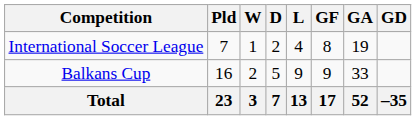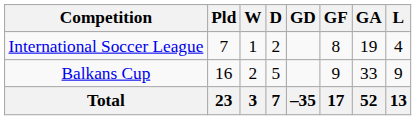columns swapped: L <-> GD
